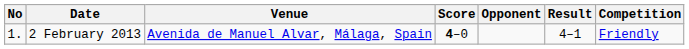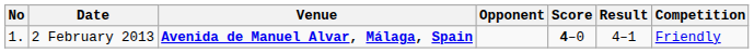columns swapped: Opponent <-> Score
2 February 2013 | Venue: normal -> bold
